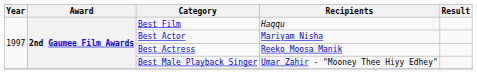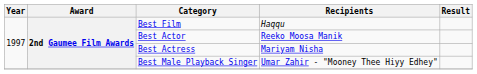Best Actor | Recipients: Mariyam Nisha -> Reeko Moosa Manik
Best Actress | Recipients: Reeko Moosa Manik -> Mariyam Nisha
